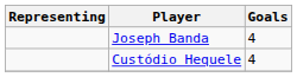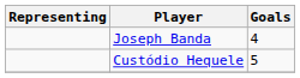Custódio Hequele | Goals: 4 -> 5
